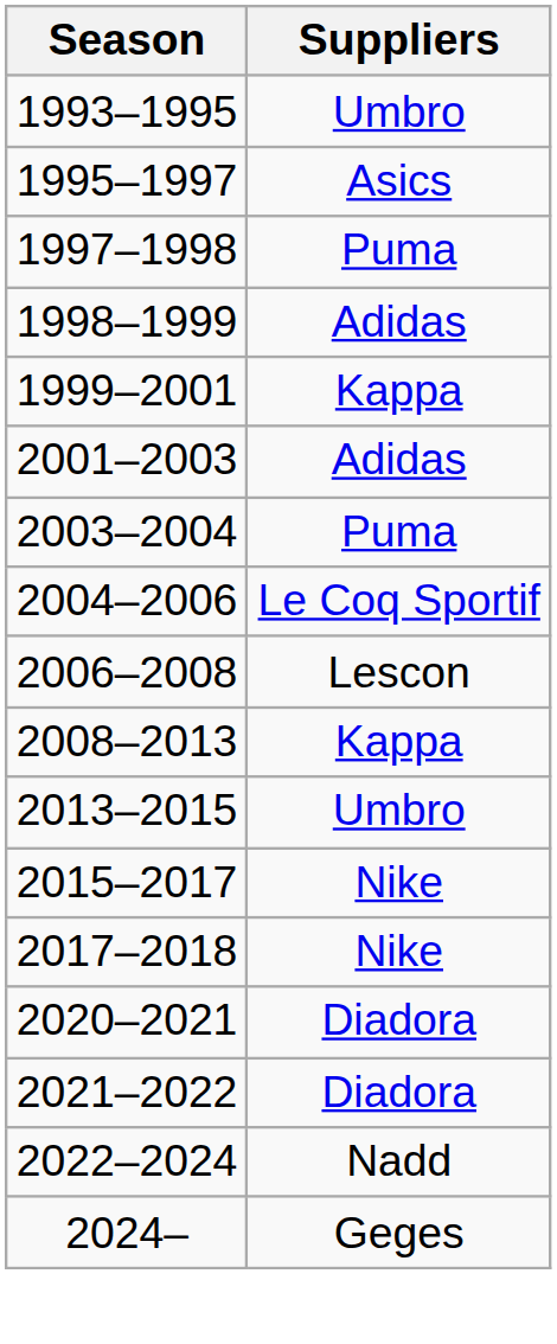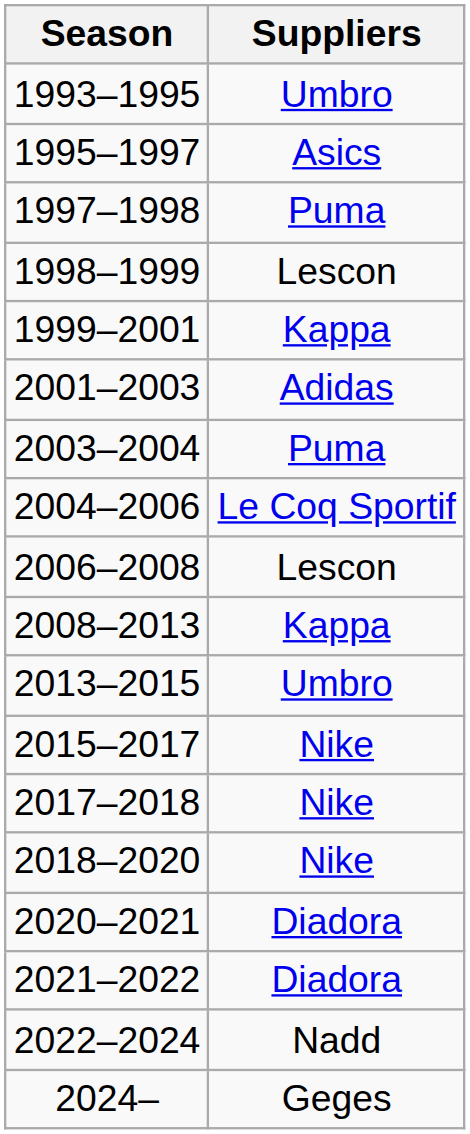1998–1999 | Suppliers: Adidas -> Lescon
+ row: 2018–2020 | Nike
